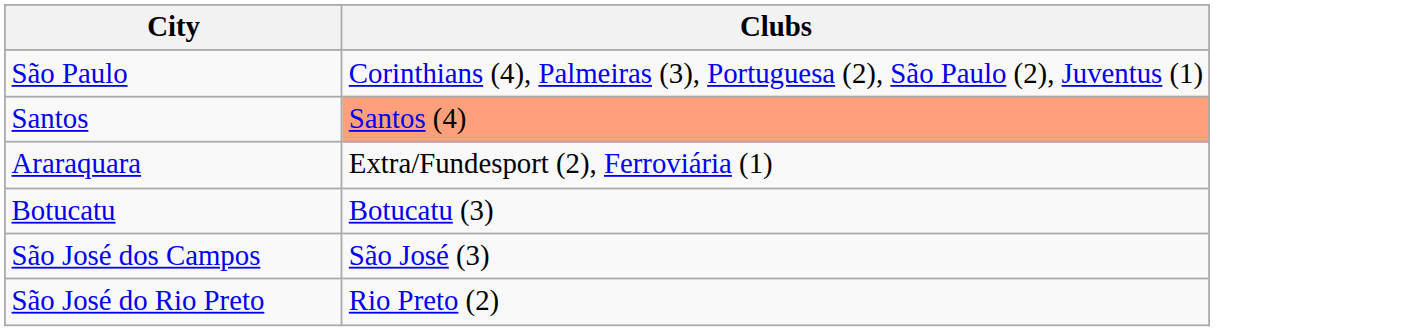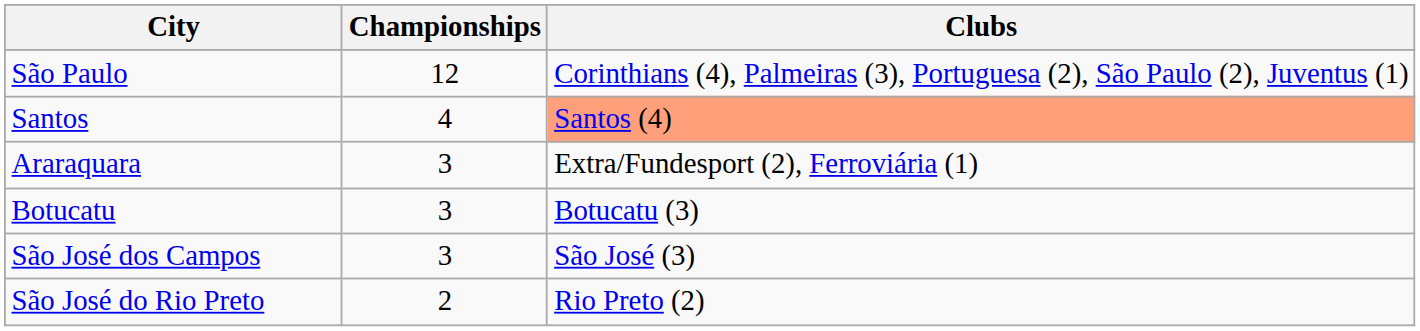+ column: Championships | 12 | 4 | 3 | 3 | 3 | 2
